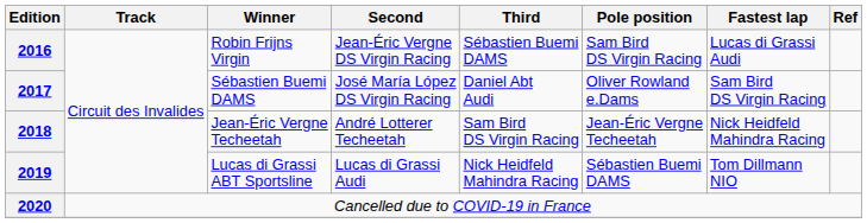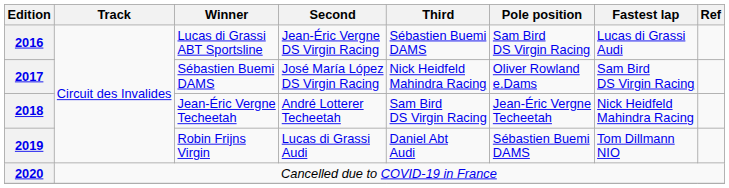2016 | Winner: Robin Frijns Virgin -> Lucas di Grassi ABT Sportsline
2017 | Third: Daniel Abt Audi -> Nick Heidfeld Mahindra Racing
2019 | Winner: Lucas di Grassi ABT Sportsline -> Robin Frijns Virgin
2019 | Third: Nick Heidfeld Mahindra Racing -> Daniel Abt Audi
